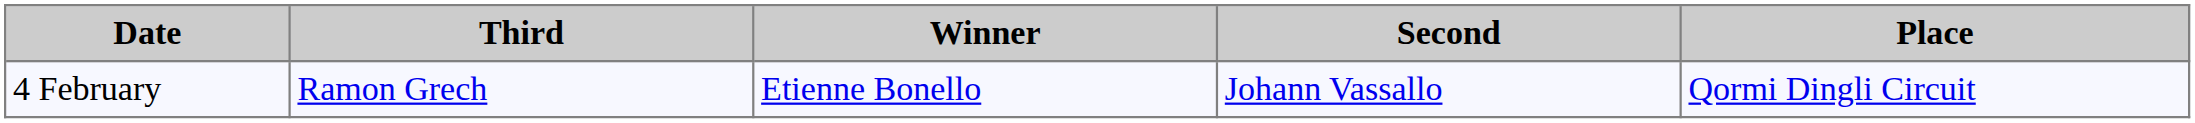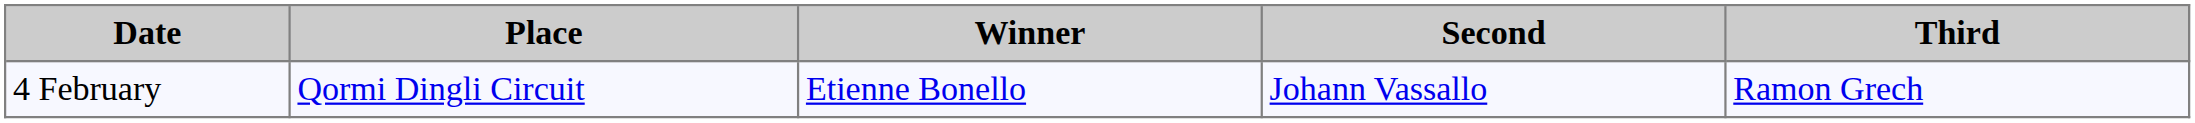columns swapped: Place <-> Third
